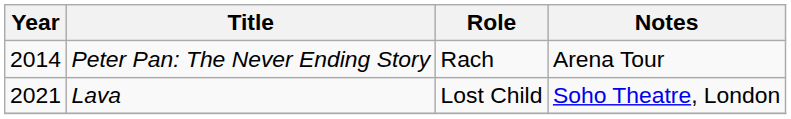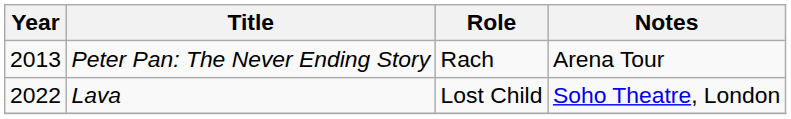Peter Pan: The Never Ending Story | Year: 2014 -> 2013
Lava | Year: 2021 -> 2022
